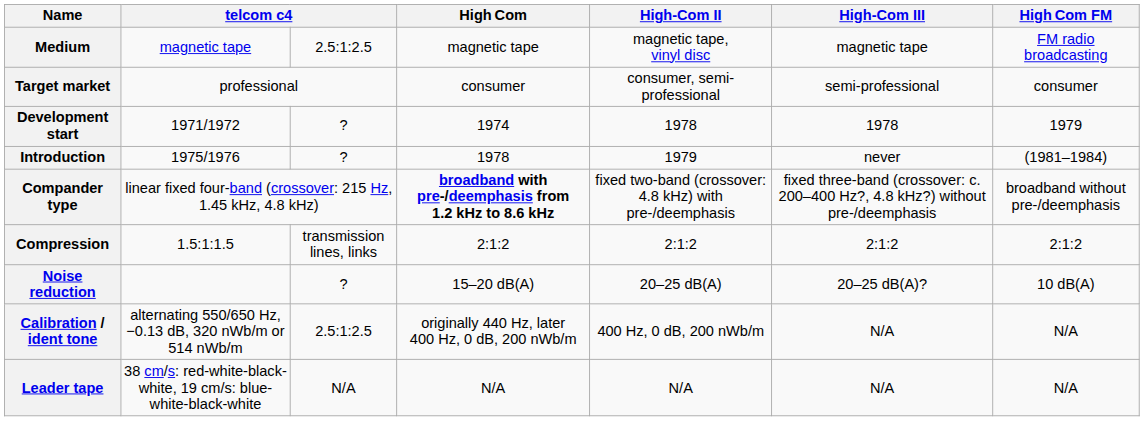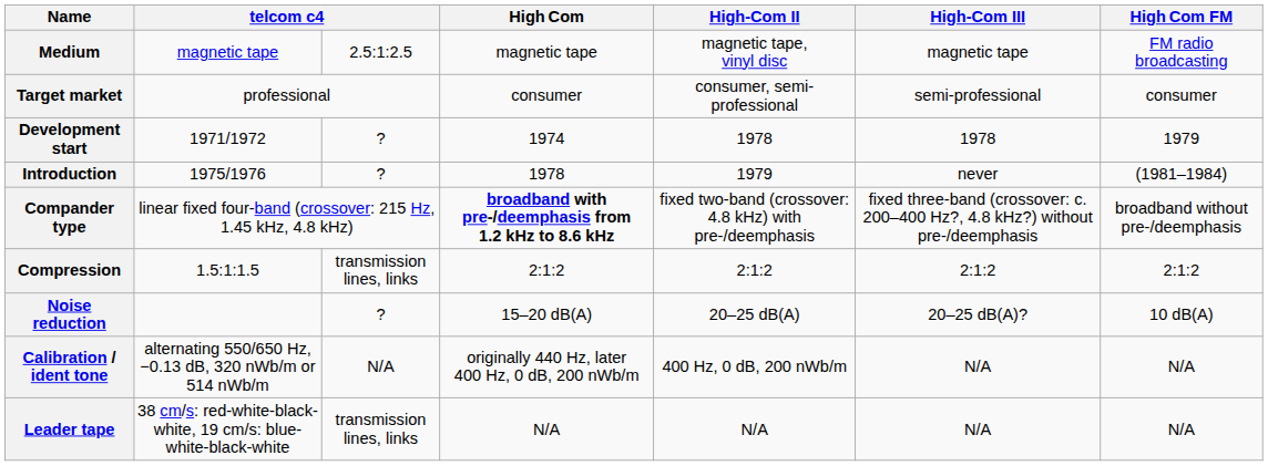Calibration / ident tone | column 3: 2.5:1:2.5 -> N/A
Leader tape | column 3: N/A -> transmission lines, links
